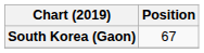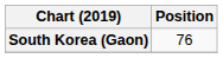South Korea (Gaon) | Position: 67 -> 76
